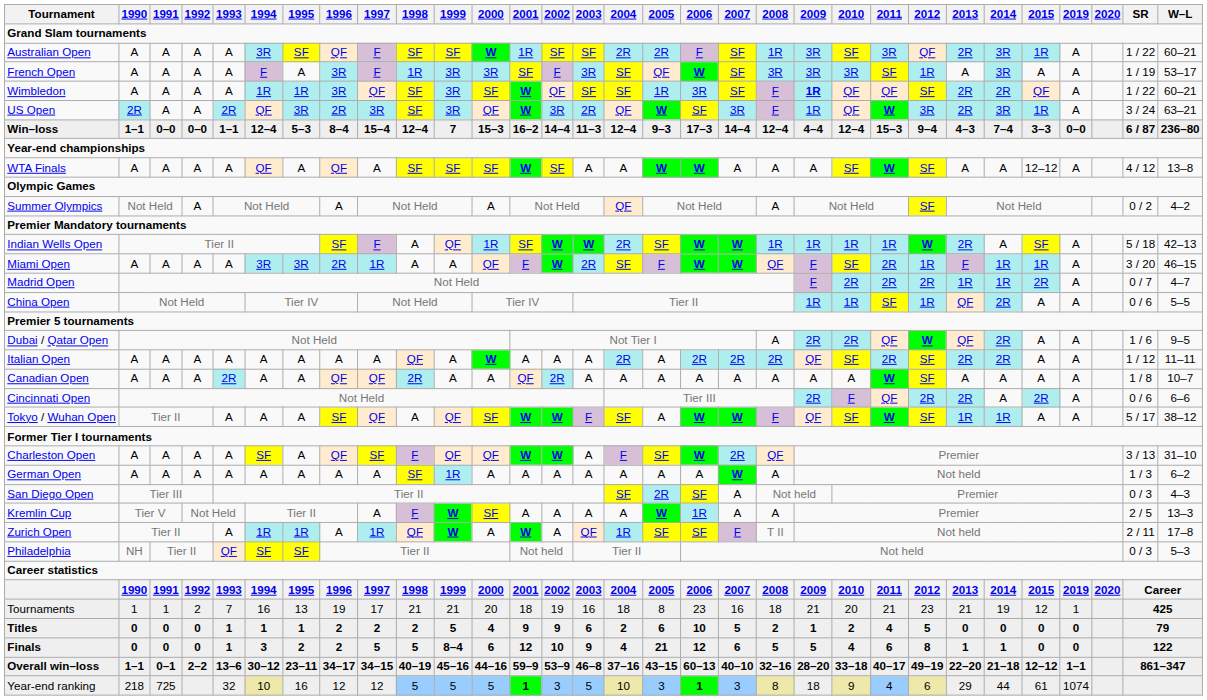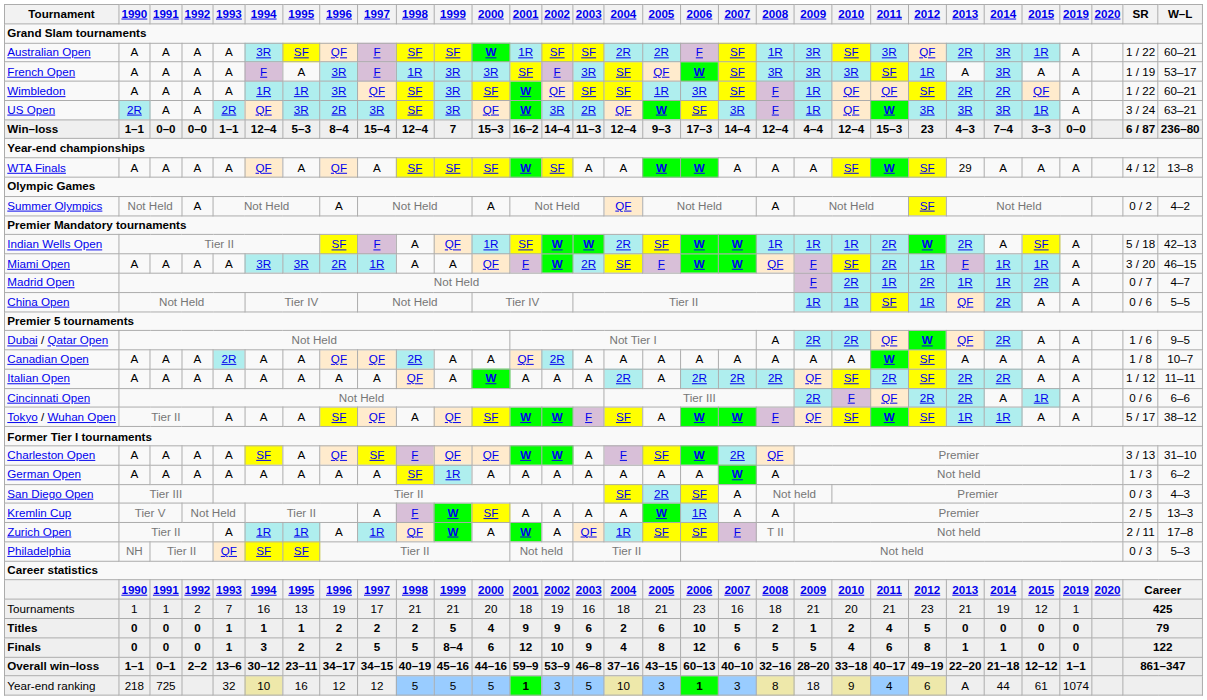Wimbledon | 2009: bold -> normal
US Open | 2013: 2R -> 3R
Win–loss | 2012: 9–4 -> 23
WTA Finals | 2013: A -> 29
WTA Finals | 2015: 12–12 -> A
Indian Wells Open | 2011: 1R -> 2R
Madrid Open | 2011: 2R -> 1R
rows swapped: Italian Open <-> Canadian Open
Cincinnati Open | 2015: 2R -> 1R
Tournaments | 2005: 8 -> 21
Finals | 2005: 21 -> 8
Year-end ranking | 2013: 29 -> A
